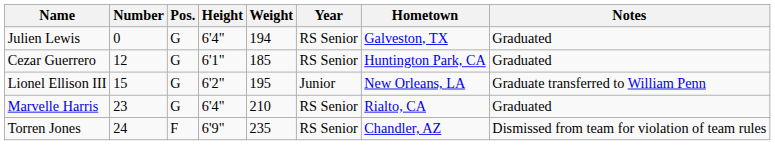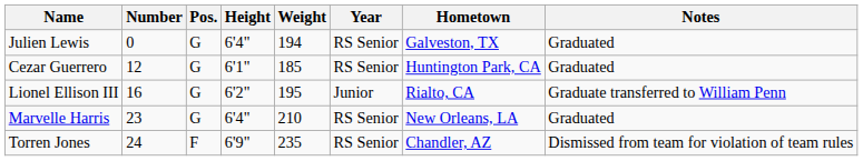Lionel Ellison III | Number: 15 -> 16
Lionel Ellison III | Hometown: New Orleans, LA -> Rialto, CA
Marvelle Harris | Hometown: Rialto, CA -> New Orleans, LA
